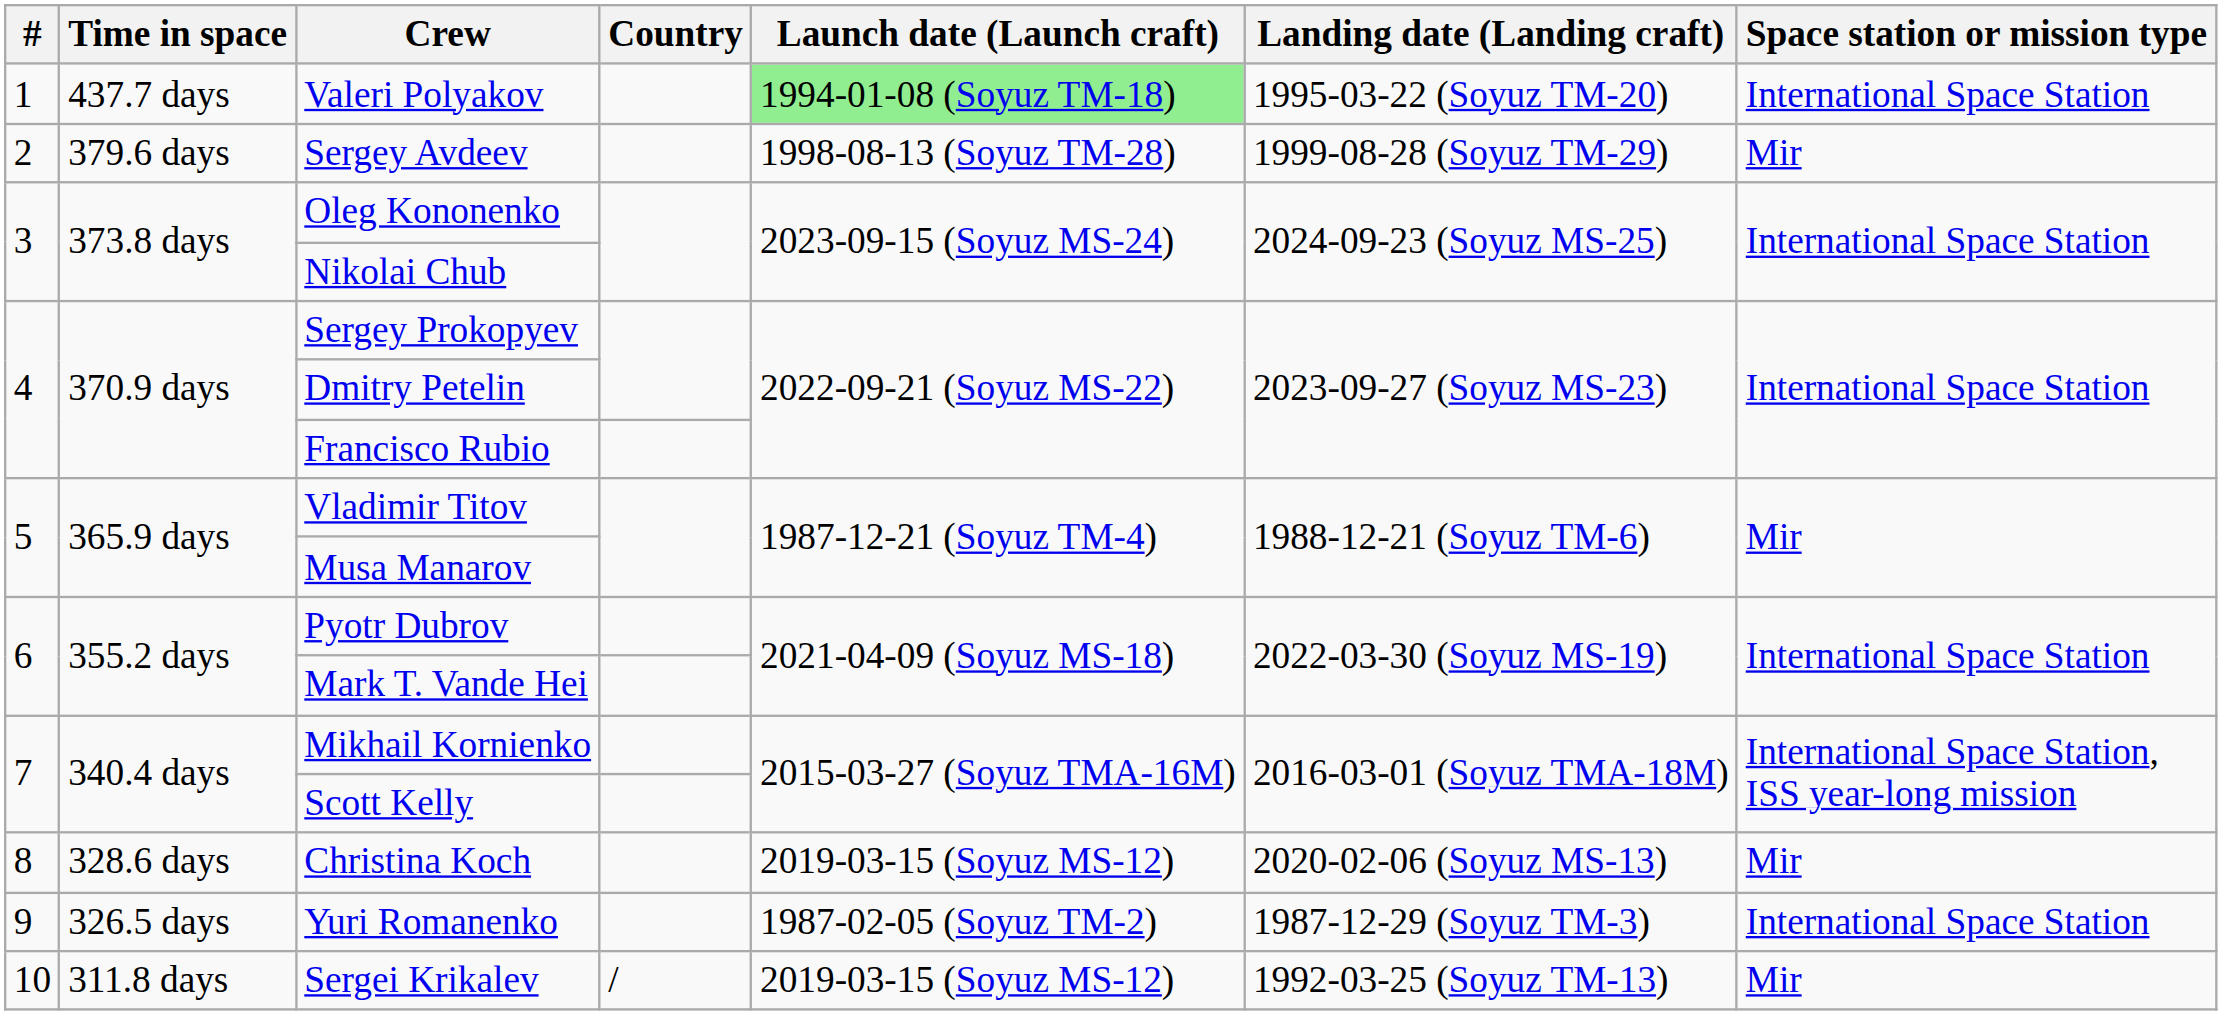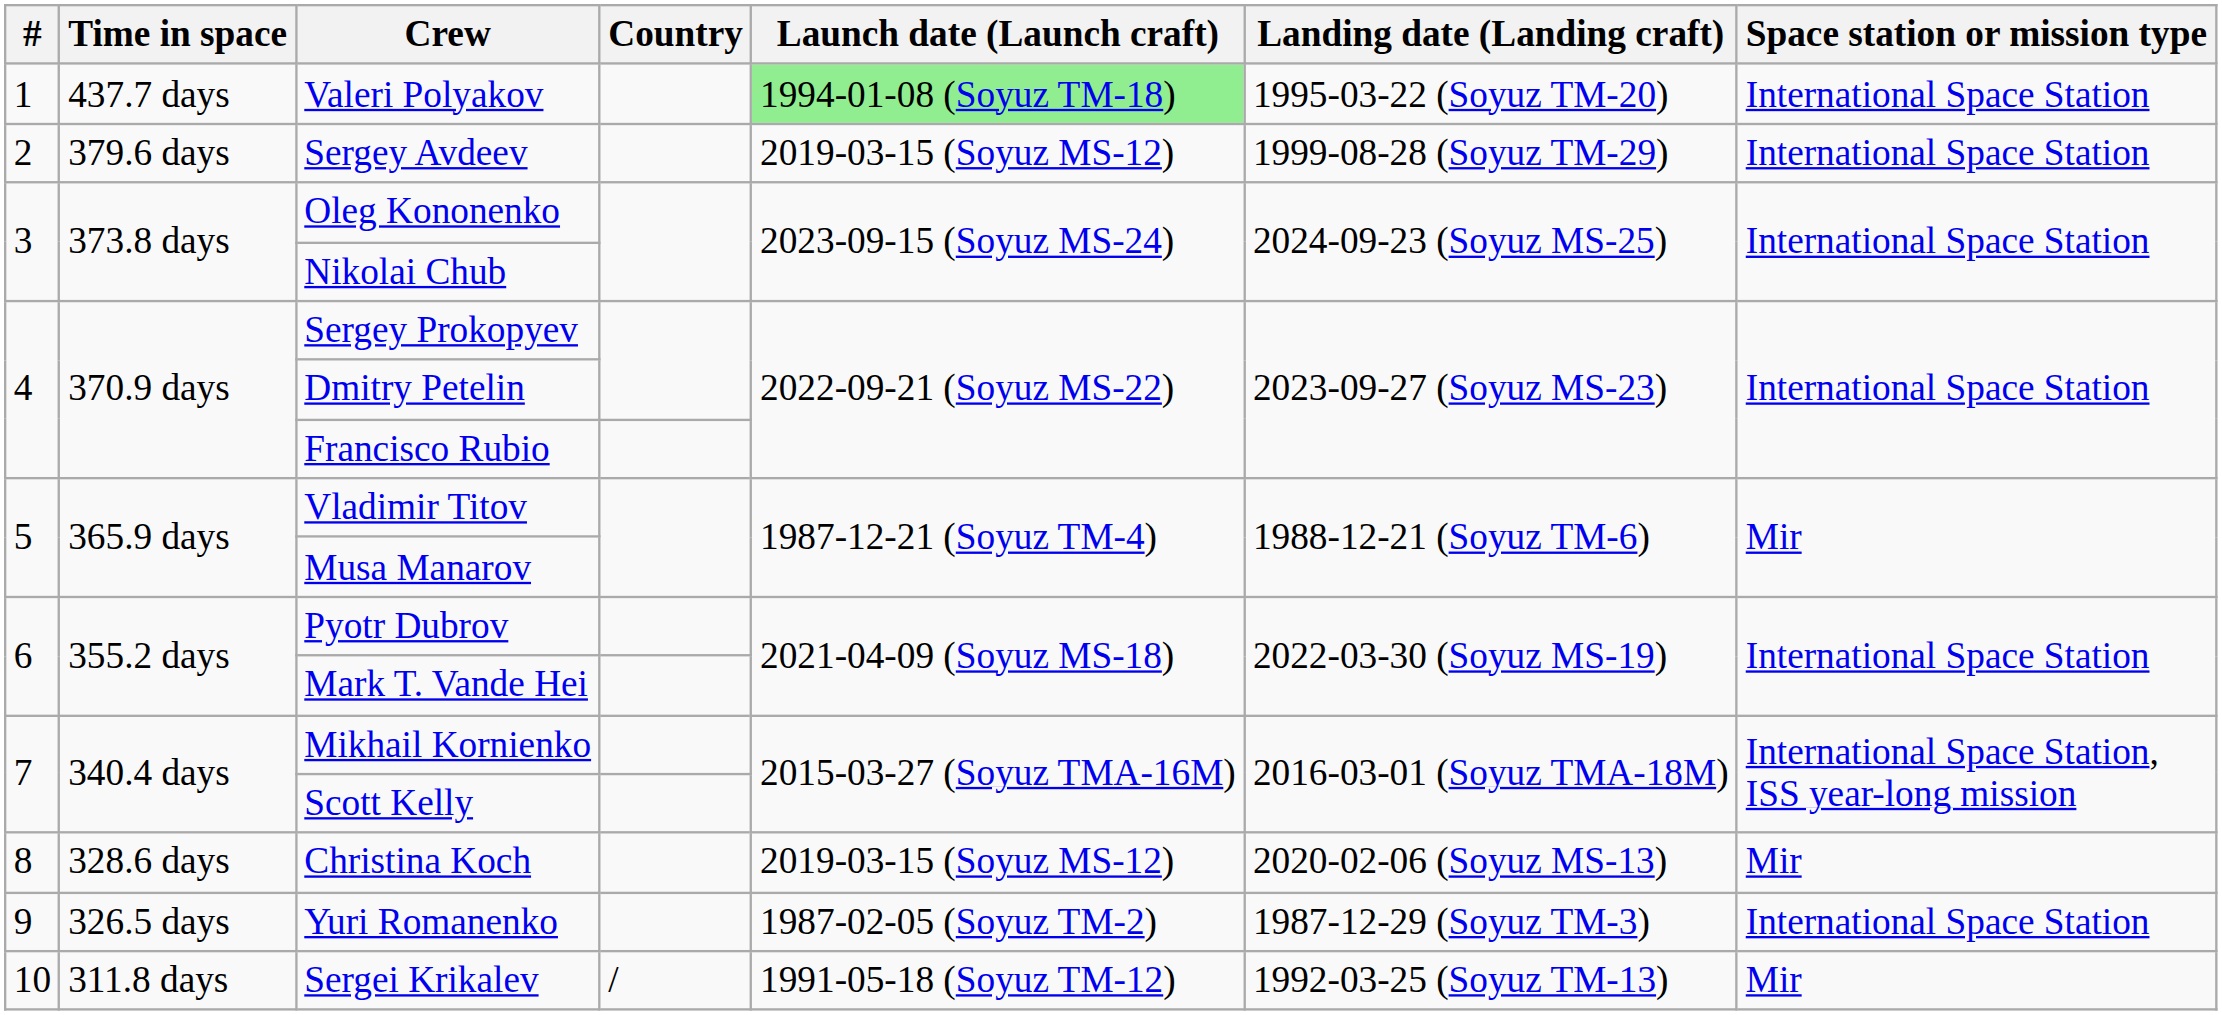Sergey Avdeev | Launch date (Launch craft): 1998-08-13 (Soyuz TM-28) -> 2019-03-15 (Soyuz MS-12)
Sergey Avdeev | Space station or mission type: Mir -> International Space Station
Sergei Krikalev | Launch date (Launch craft): 2019-03-15 (Soyuz MS-12) -> 1991-05-18 (Soyuz TM-12)
